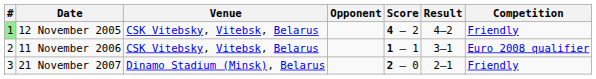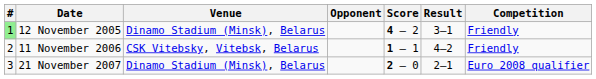12 November 2005 | Venue: CSK Vitebsky, Vitebsk, Belarus -> Dinamo Stadium (Minsk), Belarus
12 November 2005 | Result: 4–2 -> 3–1
11 November 2006 | Result: 3–1 -> 4–2
11 November 2006 | Competition: Euro 2008 qualifier -> Friendly
21 November 2007 | Competition: Friendly -> Euro 2008 qualifier
